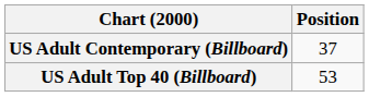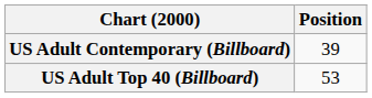US Adult Contemporary (Billboard) | Position: 37 -> 39
